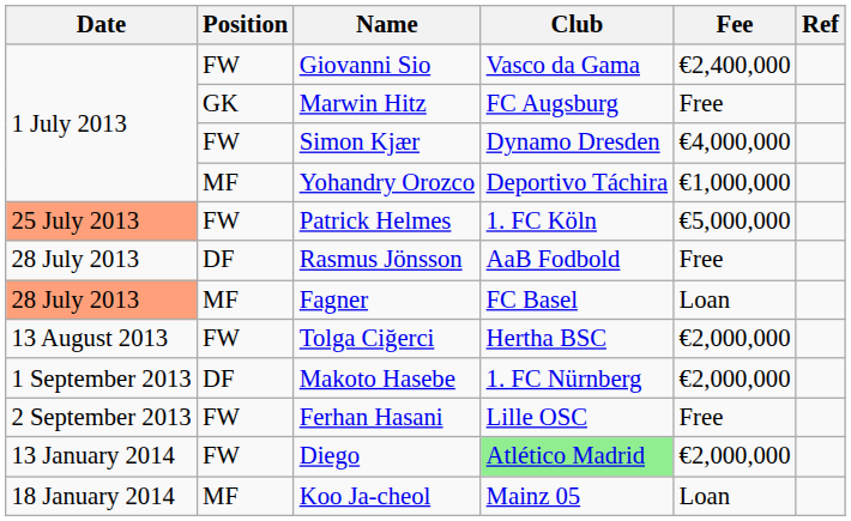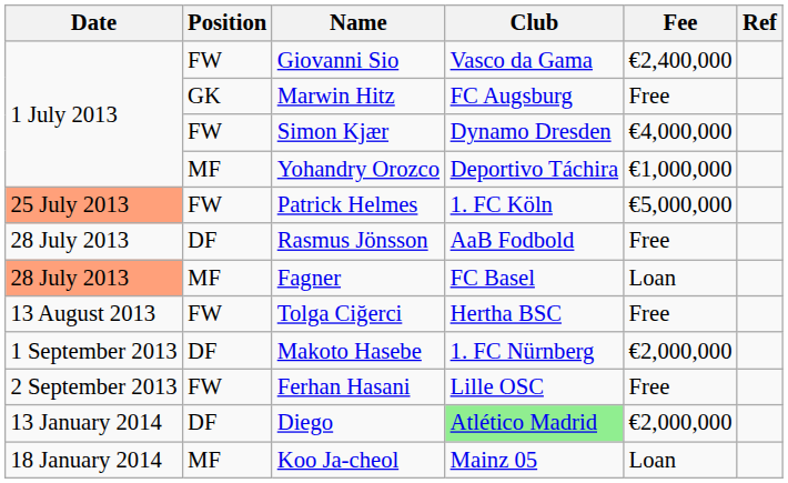Tolga Ciğerci | Fee: €2,000,000 -> Free
Diego | Position: FW -> DF
